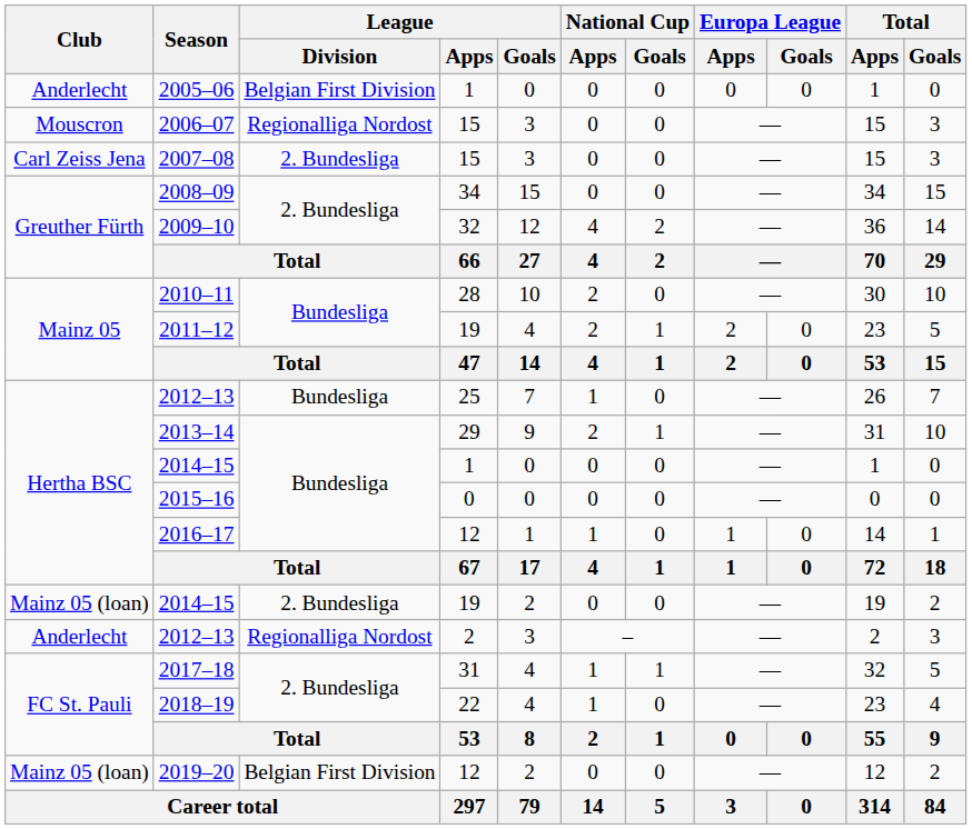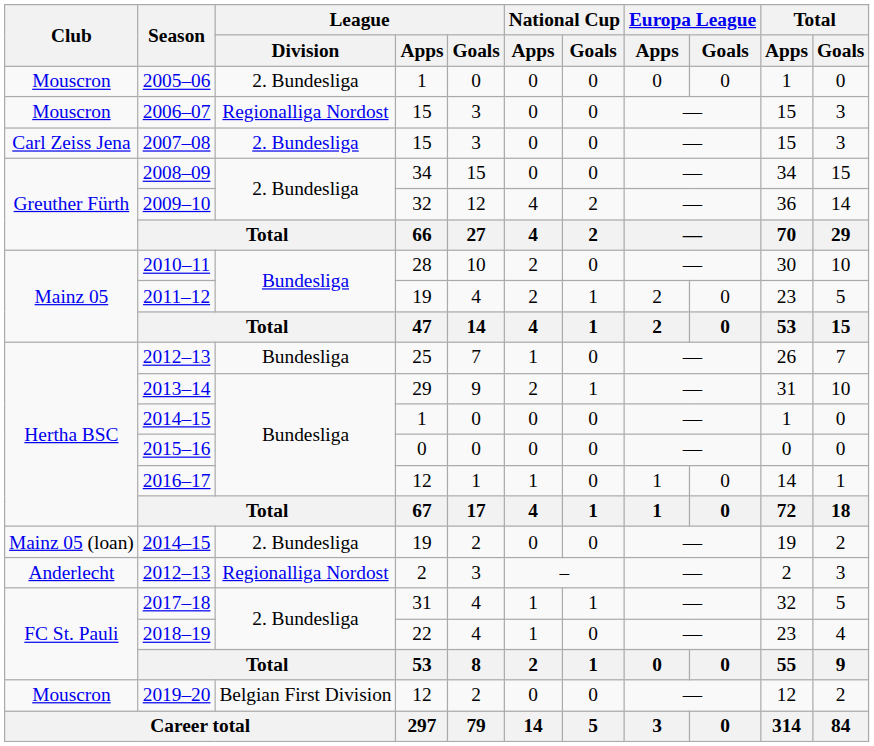2005–06 | Club: Anderlecht -> Mouscron
2005–06 | League / Division: Belgian First Division -> 2. Bundesliga
2019–20 | Club: Mainz 05 (loan) -> Mouscron
